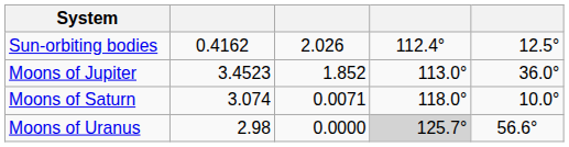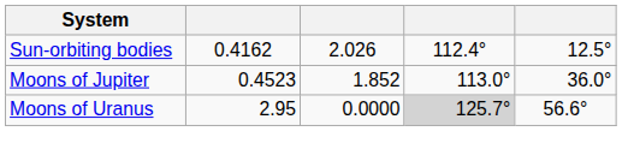Moons of Jupiter | column 2: 3.4523 -> 0.4523
- row: Moons of Saturn | 3.074 | 0.0071 | 118.0° | 10.0°
Moons of Uranus | column 2: 2.98 -> 2.95
